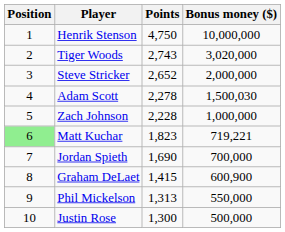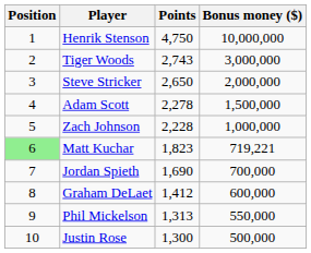Tiger Woods | Bonus money ($): 3,020,000 -> 3,000,000
Steve Stricker | Points: 2,652 -> 2,650
Adam Scott | Bonus money ($): 1,500,030 -> 1,500,000
Graham DeLaet | Points: 1,415 -> 1,412
Graham DeLaet | Bonus money ($): 600,900 -> 600,000
